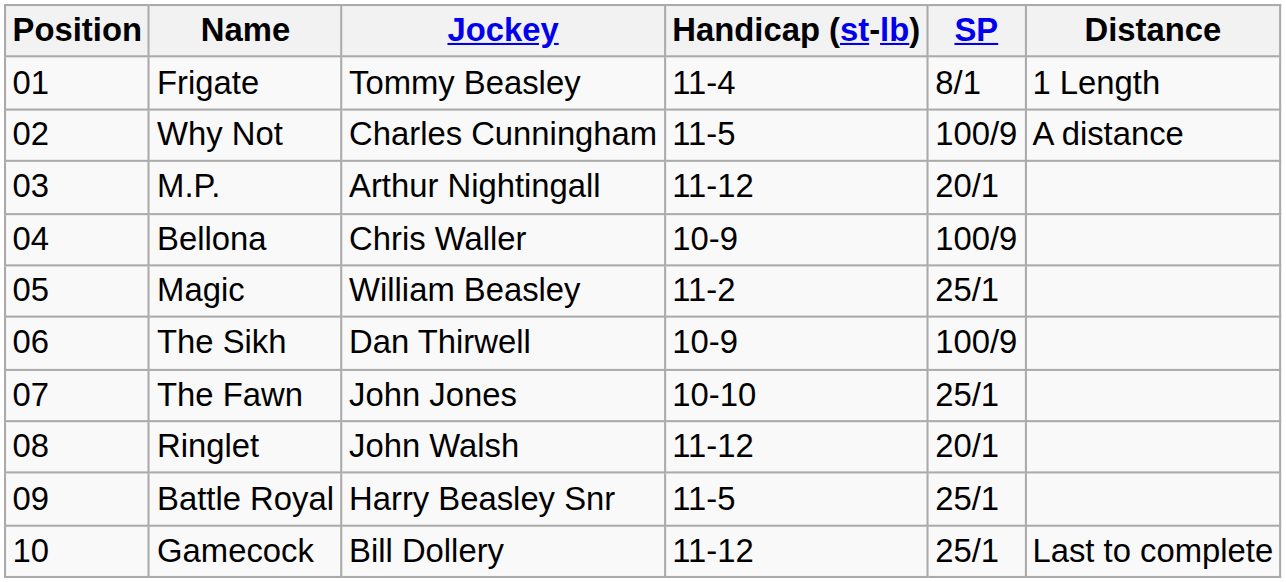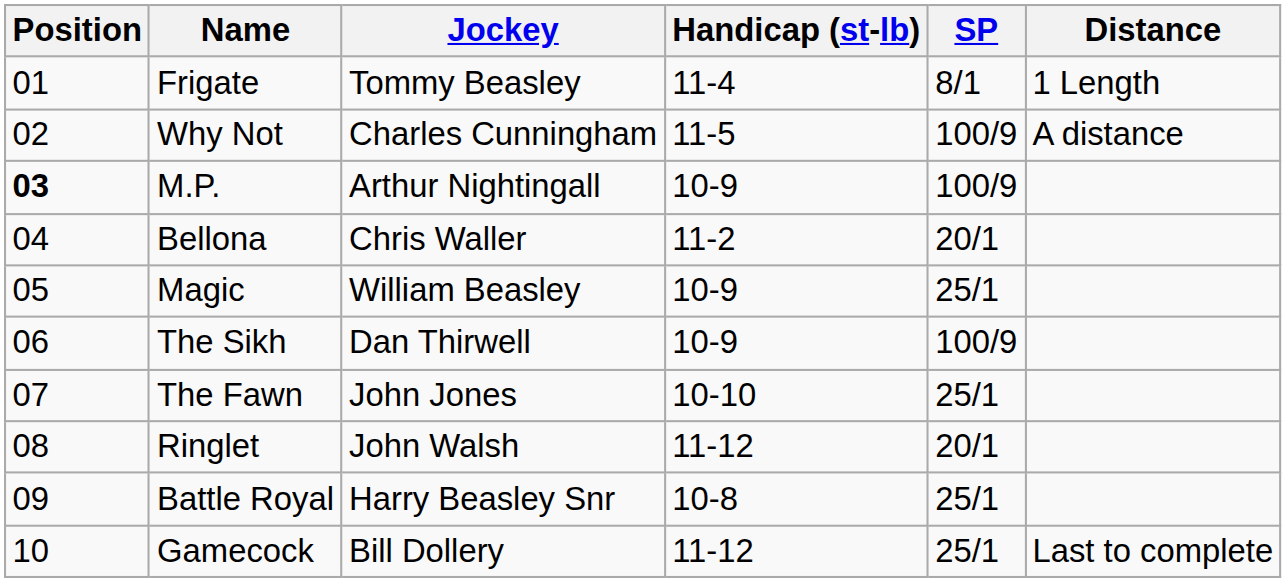M.P. | Position: normal -> bold
M.P. | Handicap (st-lb): 11-12 -> 10-9
M.P. | SP: 20/1 -> 100/9
Bellona | Handicap (st-lb): 10-9 -> 11-2
Bellona | SP: 100/9 -> 20/1
Magic | Handicap (st-lb): 11-2 -> 10-9
Battle Royal | Handicap (st-lb): 11-5 -> 10-8
